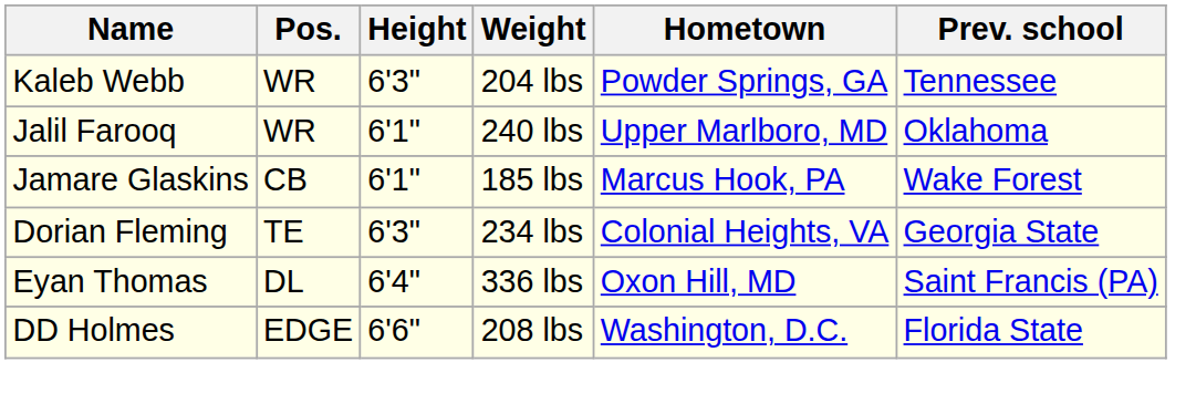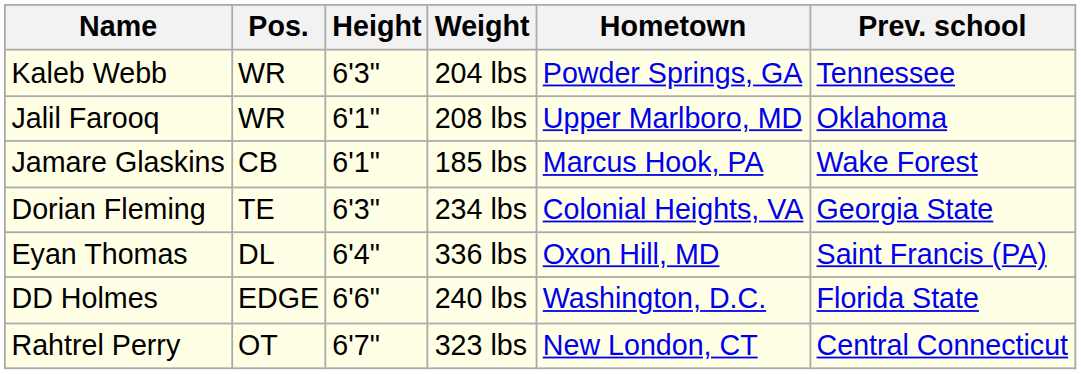Jalil Farooq | Weight: 240 lbs -> 208 lbs
DD Holmes | Weight: 208 lbs -> 240 lbs
+ row: Rahtrel Perry | OT | 6'7" | 323 lbs | New London, CT | Central Connecticut
